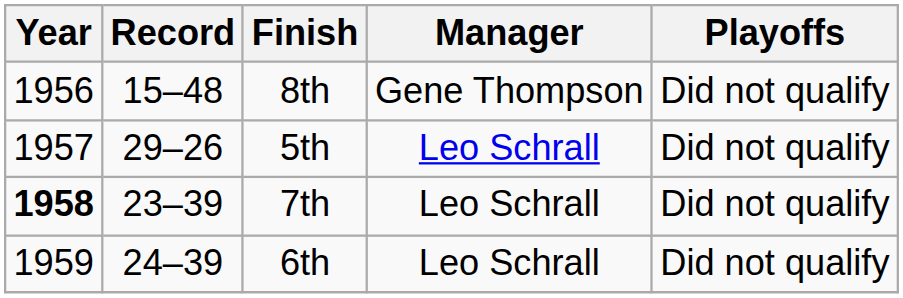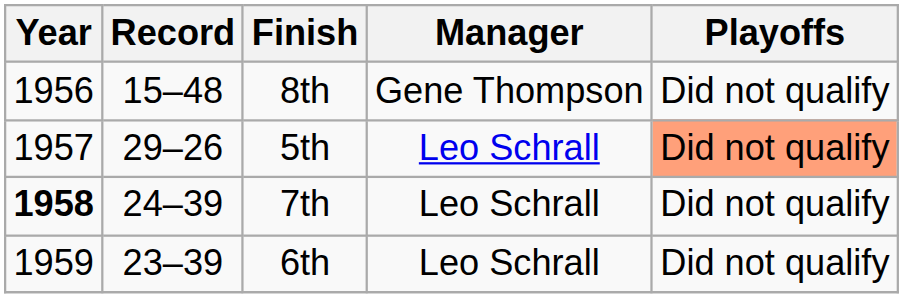5th | Playoffs: no background -> lightsalmon background
7th | Record: 23–39 -> 24–39
6th | Record: 24–39 -> 23–39
